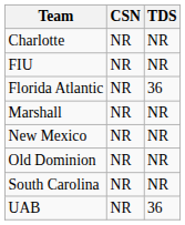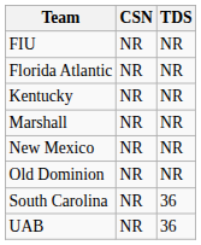- row: Charlotte | NR | NR
Florida Atlantic | TDS: 36 -> NR
+ row: Kentucky | NR | NR
South Carolina | TDS: NR -> 36
